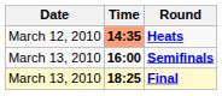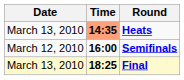Heats | Date: March 12, 2010 -> March 13, 2010
Semifinals | Date: March 13, 2010 -> March 12, 2010
